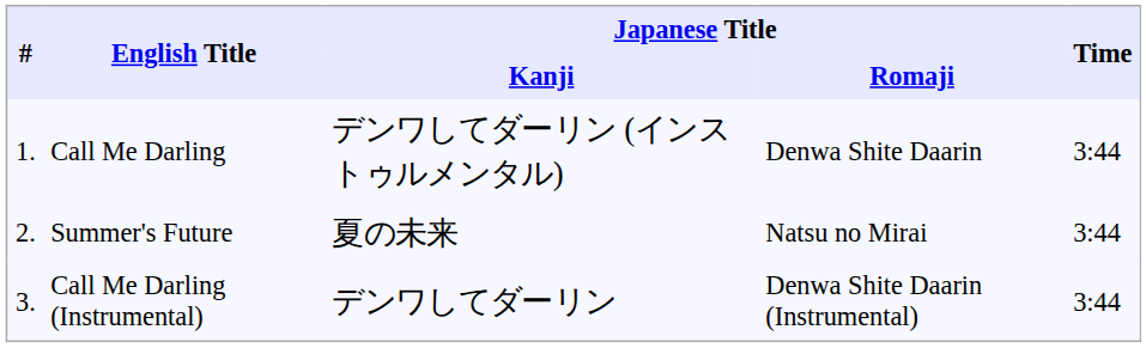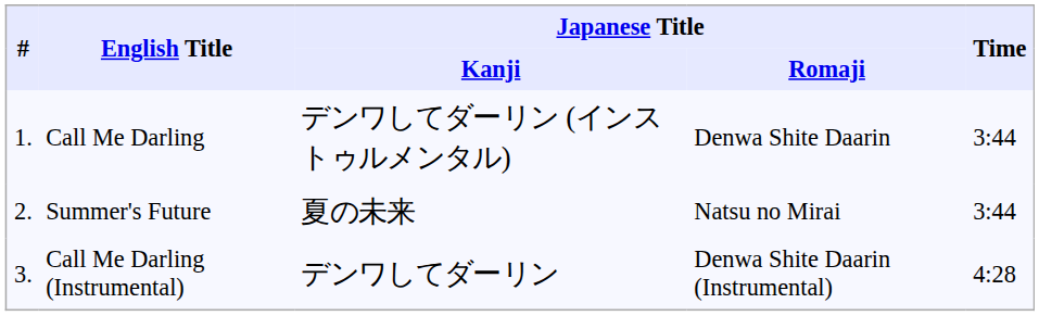Call Me Darling (Instrumental) | Time: 3:44 -> 4:28
